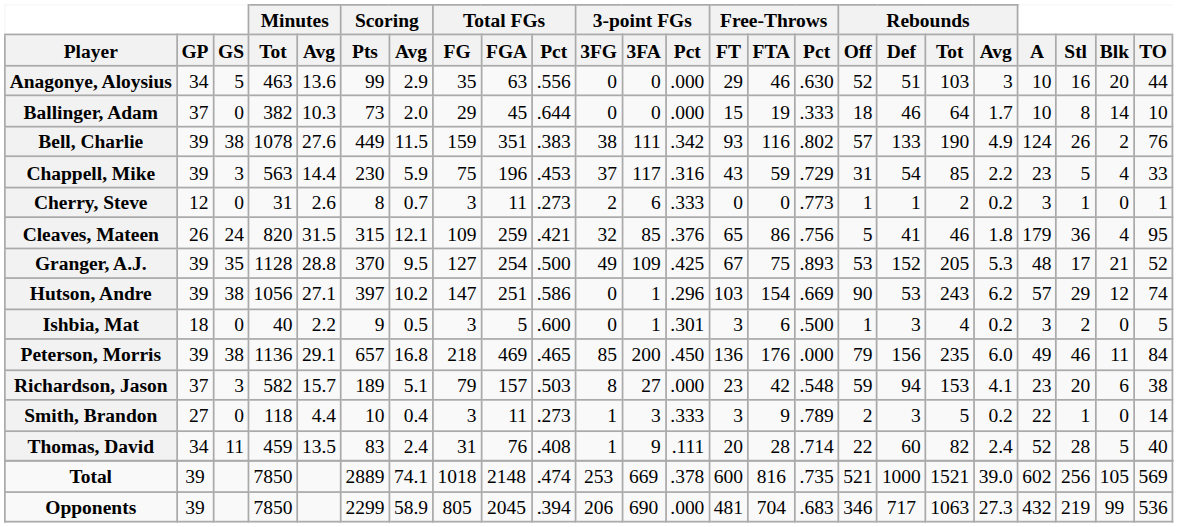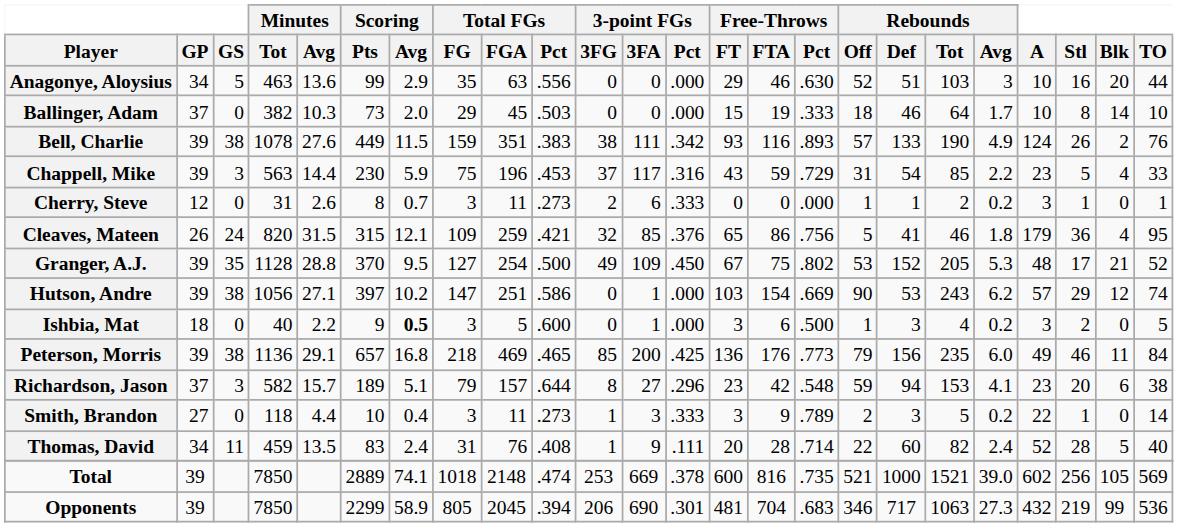Ballinger, Adam | Total FGs / Pct: .644 -> .503
Bell, Charlie | Free-Throws / Pct: .802 -> .893
Cherry, Steve | Free-Throws / Pct: .773 -> .000
Granger, A.J. | 3-point FGs / Pct: .425 -> .450
Granger, A.J. | Free-Throws / Pct: .893 -> .802
Hutson, Andre | 3-point FGs / Pct: .296 -> .000
Ishbia, Mat | Scoring / Avg: normal -> bold
Ishbia, Mat | 3-point FGs / Pct: .301 -> .000
Peterson, Morris | 3-point FGs / Pct: .450 -> .425
Peterson, Morris | Free-Throws / Pct: .000 -> .773
Richardson, Jason | Total FGs / Pct: .503 -> .644
Richardson, Jason | 3-point FGs / Pct: .000 -> .296
Opponents | 3-point FGs / Pct: .000 -> .301
